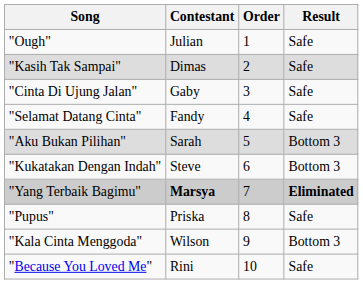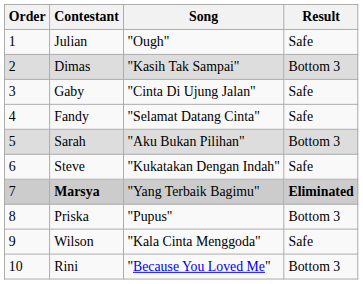columns swapped: Order <-> Song
Dimas | Result: Safe -> Bottom 3
Steve | Result: Bottom 3 -> Safe
Priska | Result: Safe -> Bottom 3
Wilson | Result: Bottom 3 -> Safe
Rini | Result: Safe -> Bottom 3
